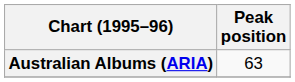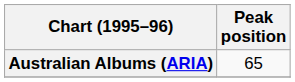Australian Albums (ARIA) | Peak position: 63 -> 65
